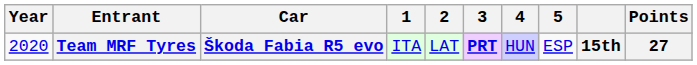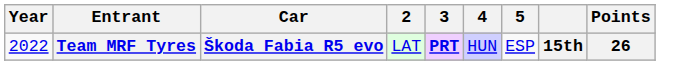- column: 1 | ITA
Team MRF Tyres | Year: 2020 -> 2022
Team MRF Tyres | Points: 27 -> 26
